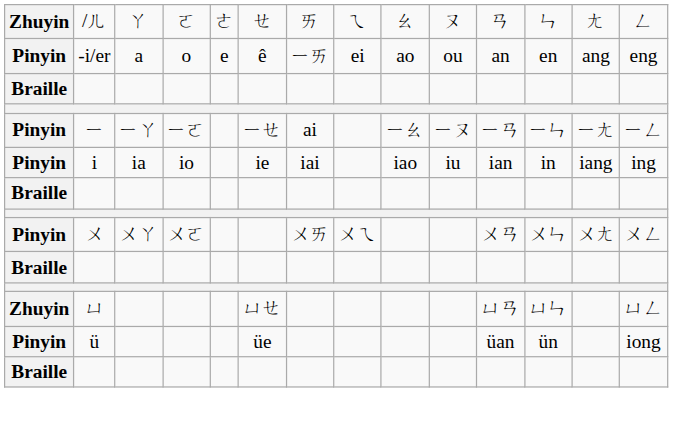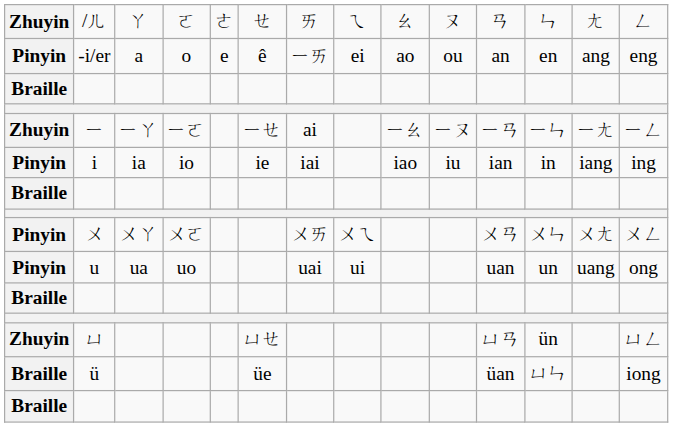ㄧ | column 1: Pinyin -> Zhuyin
+ row: Pinyin | u | ua | uo | uai | ui | uan | un | uang | ong
ㄩ | column 12: ㄩㄣ -> ün
ü | column 1: Pinyin -> Braille
ü | column 12: ün -> ㄩㄣ
